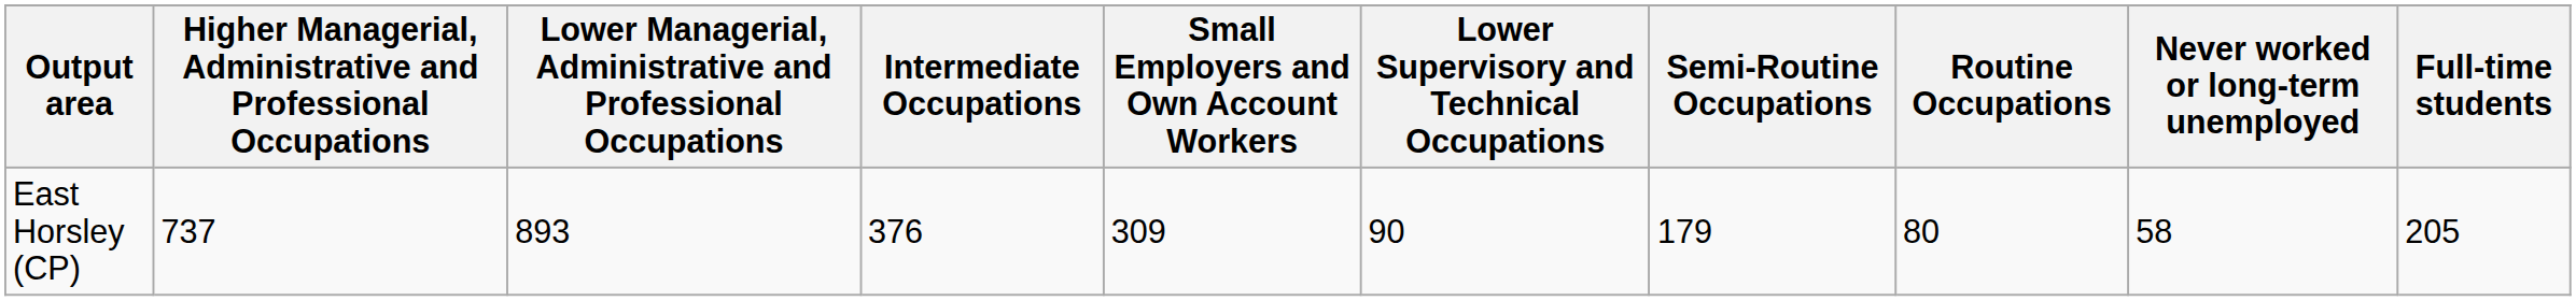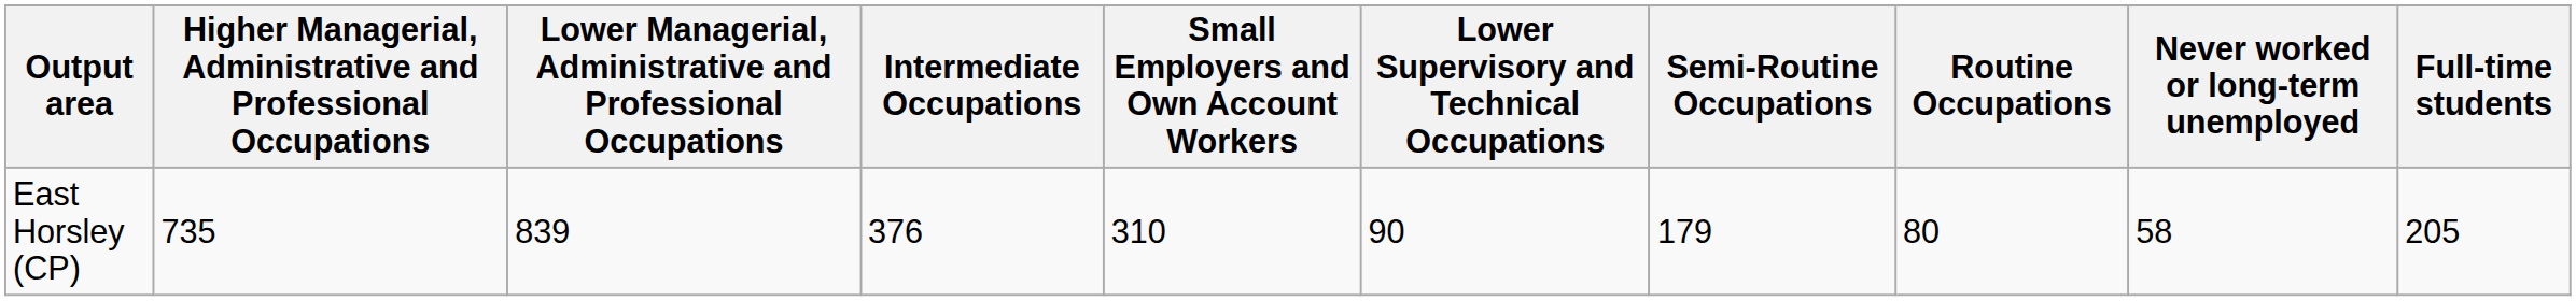East Horsley (CP) | column 2: 737 -> 735
East Horsley (CP) | column 3: 893 -> 839
East Horsley (CP) | Small Employers and Own Account Workers: 309 -> 310
